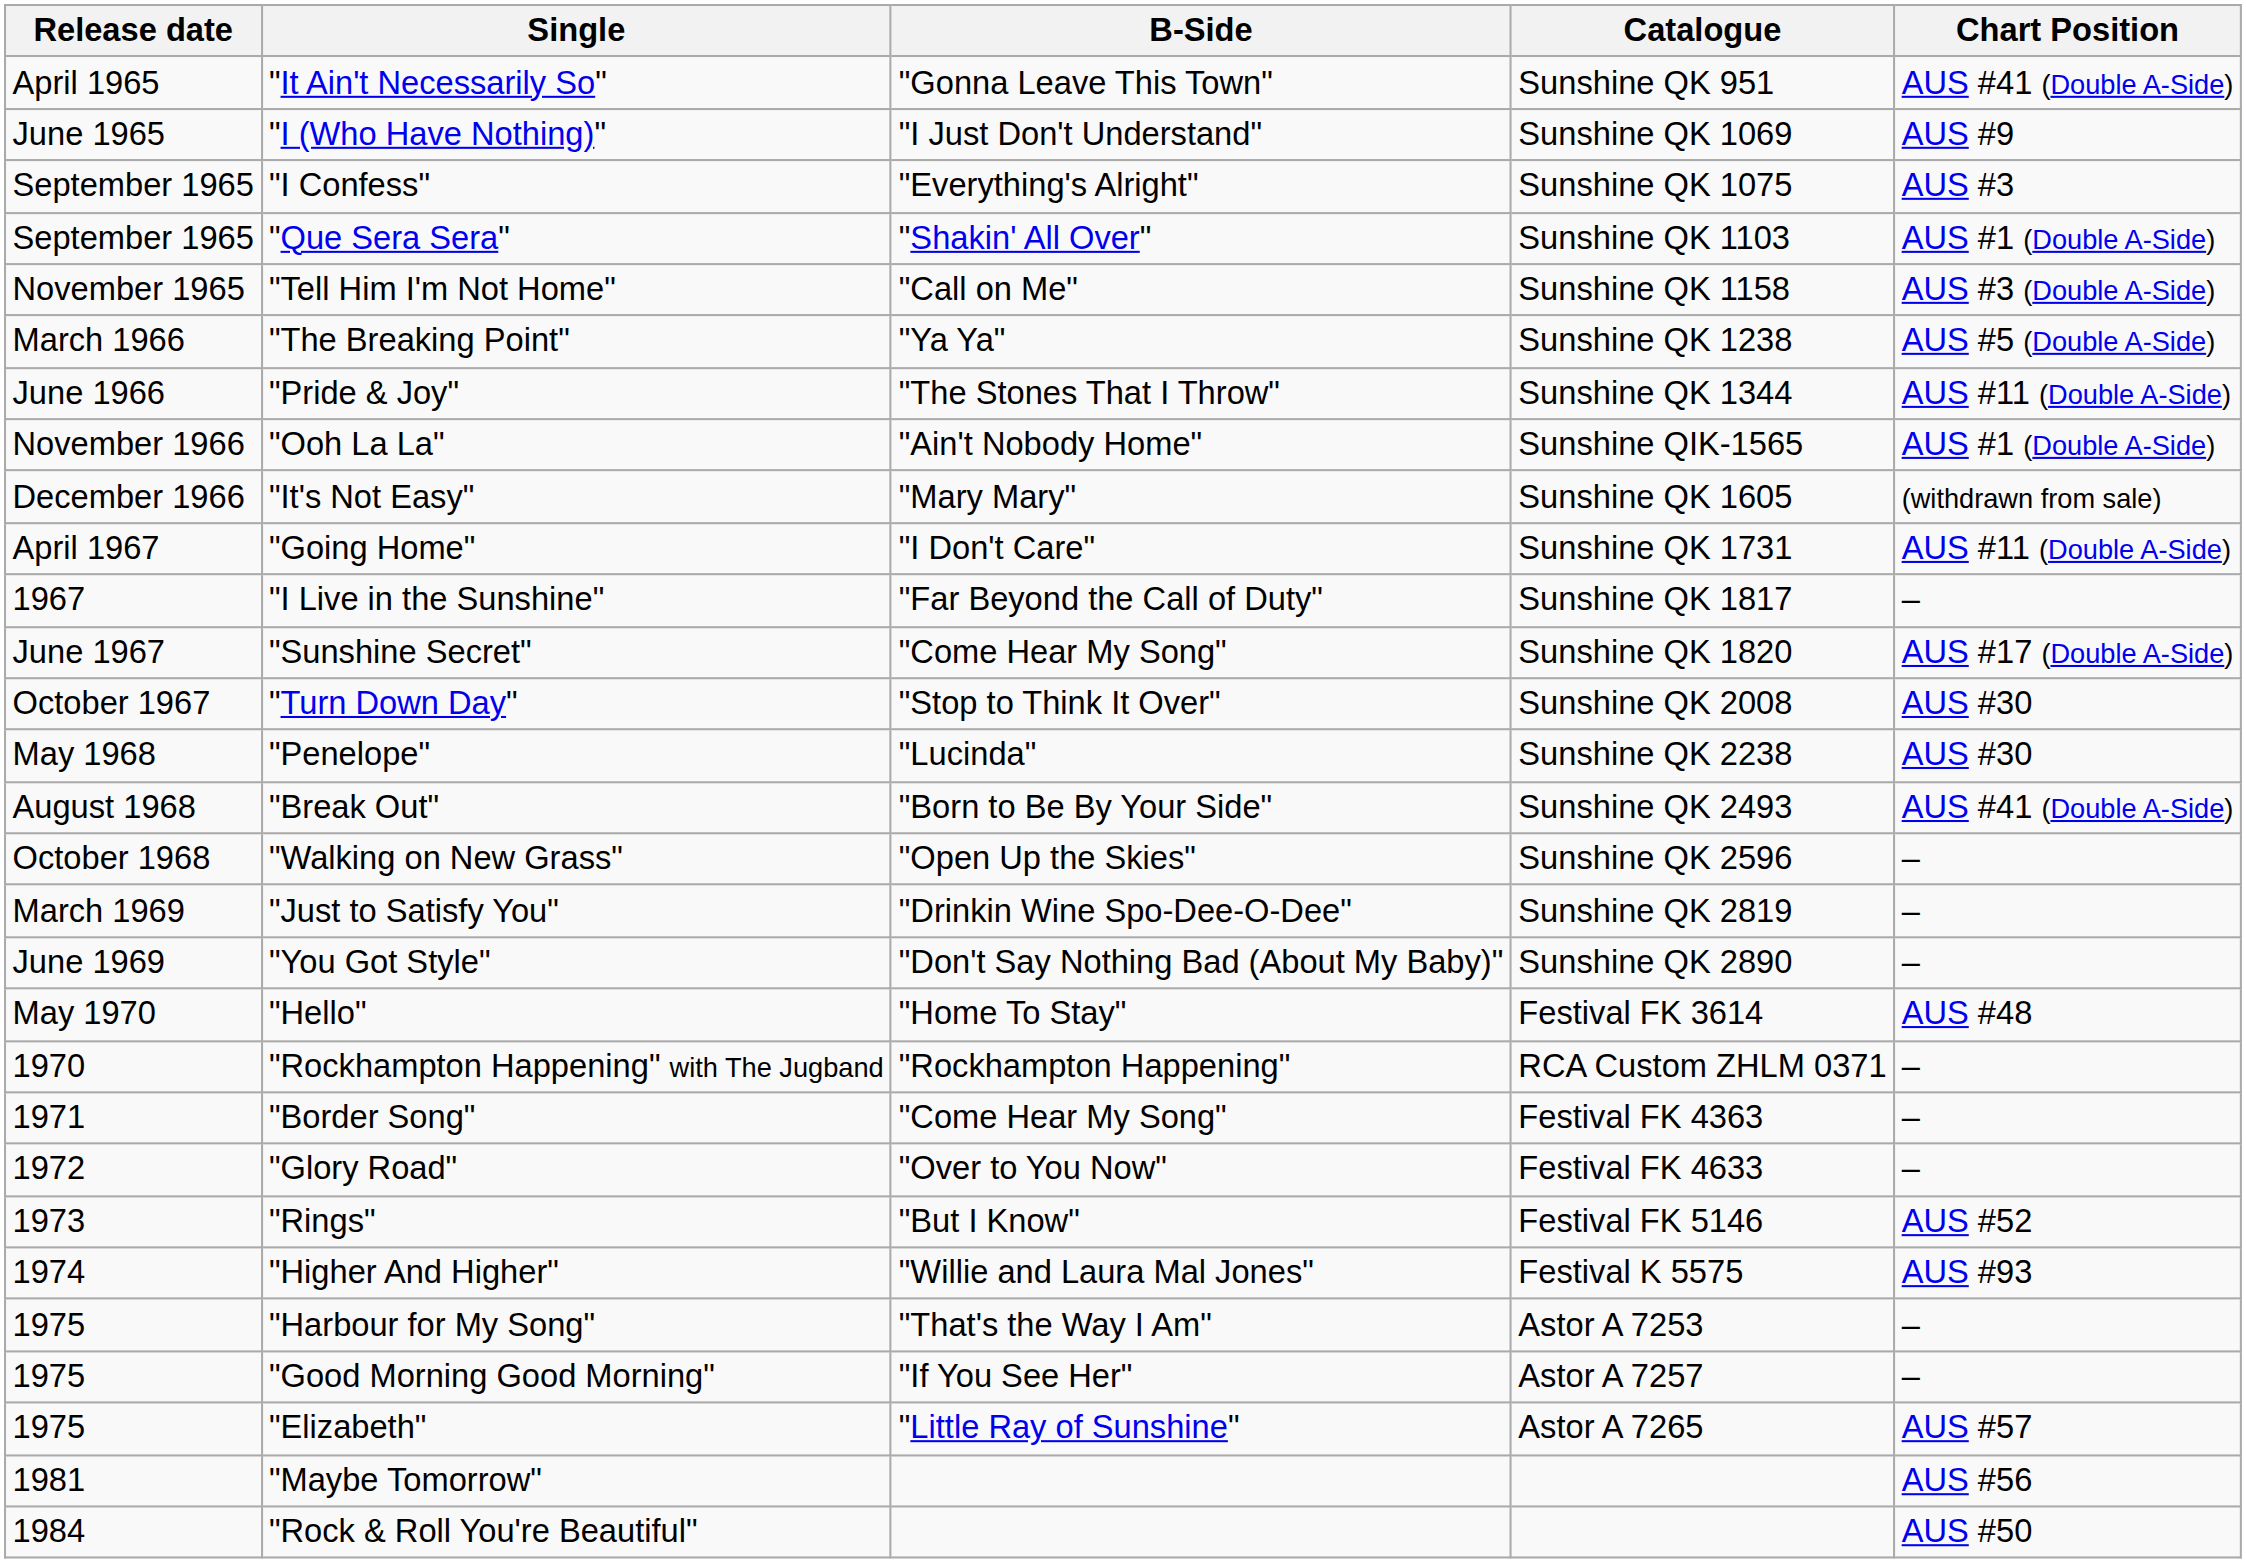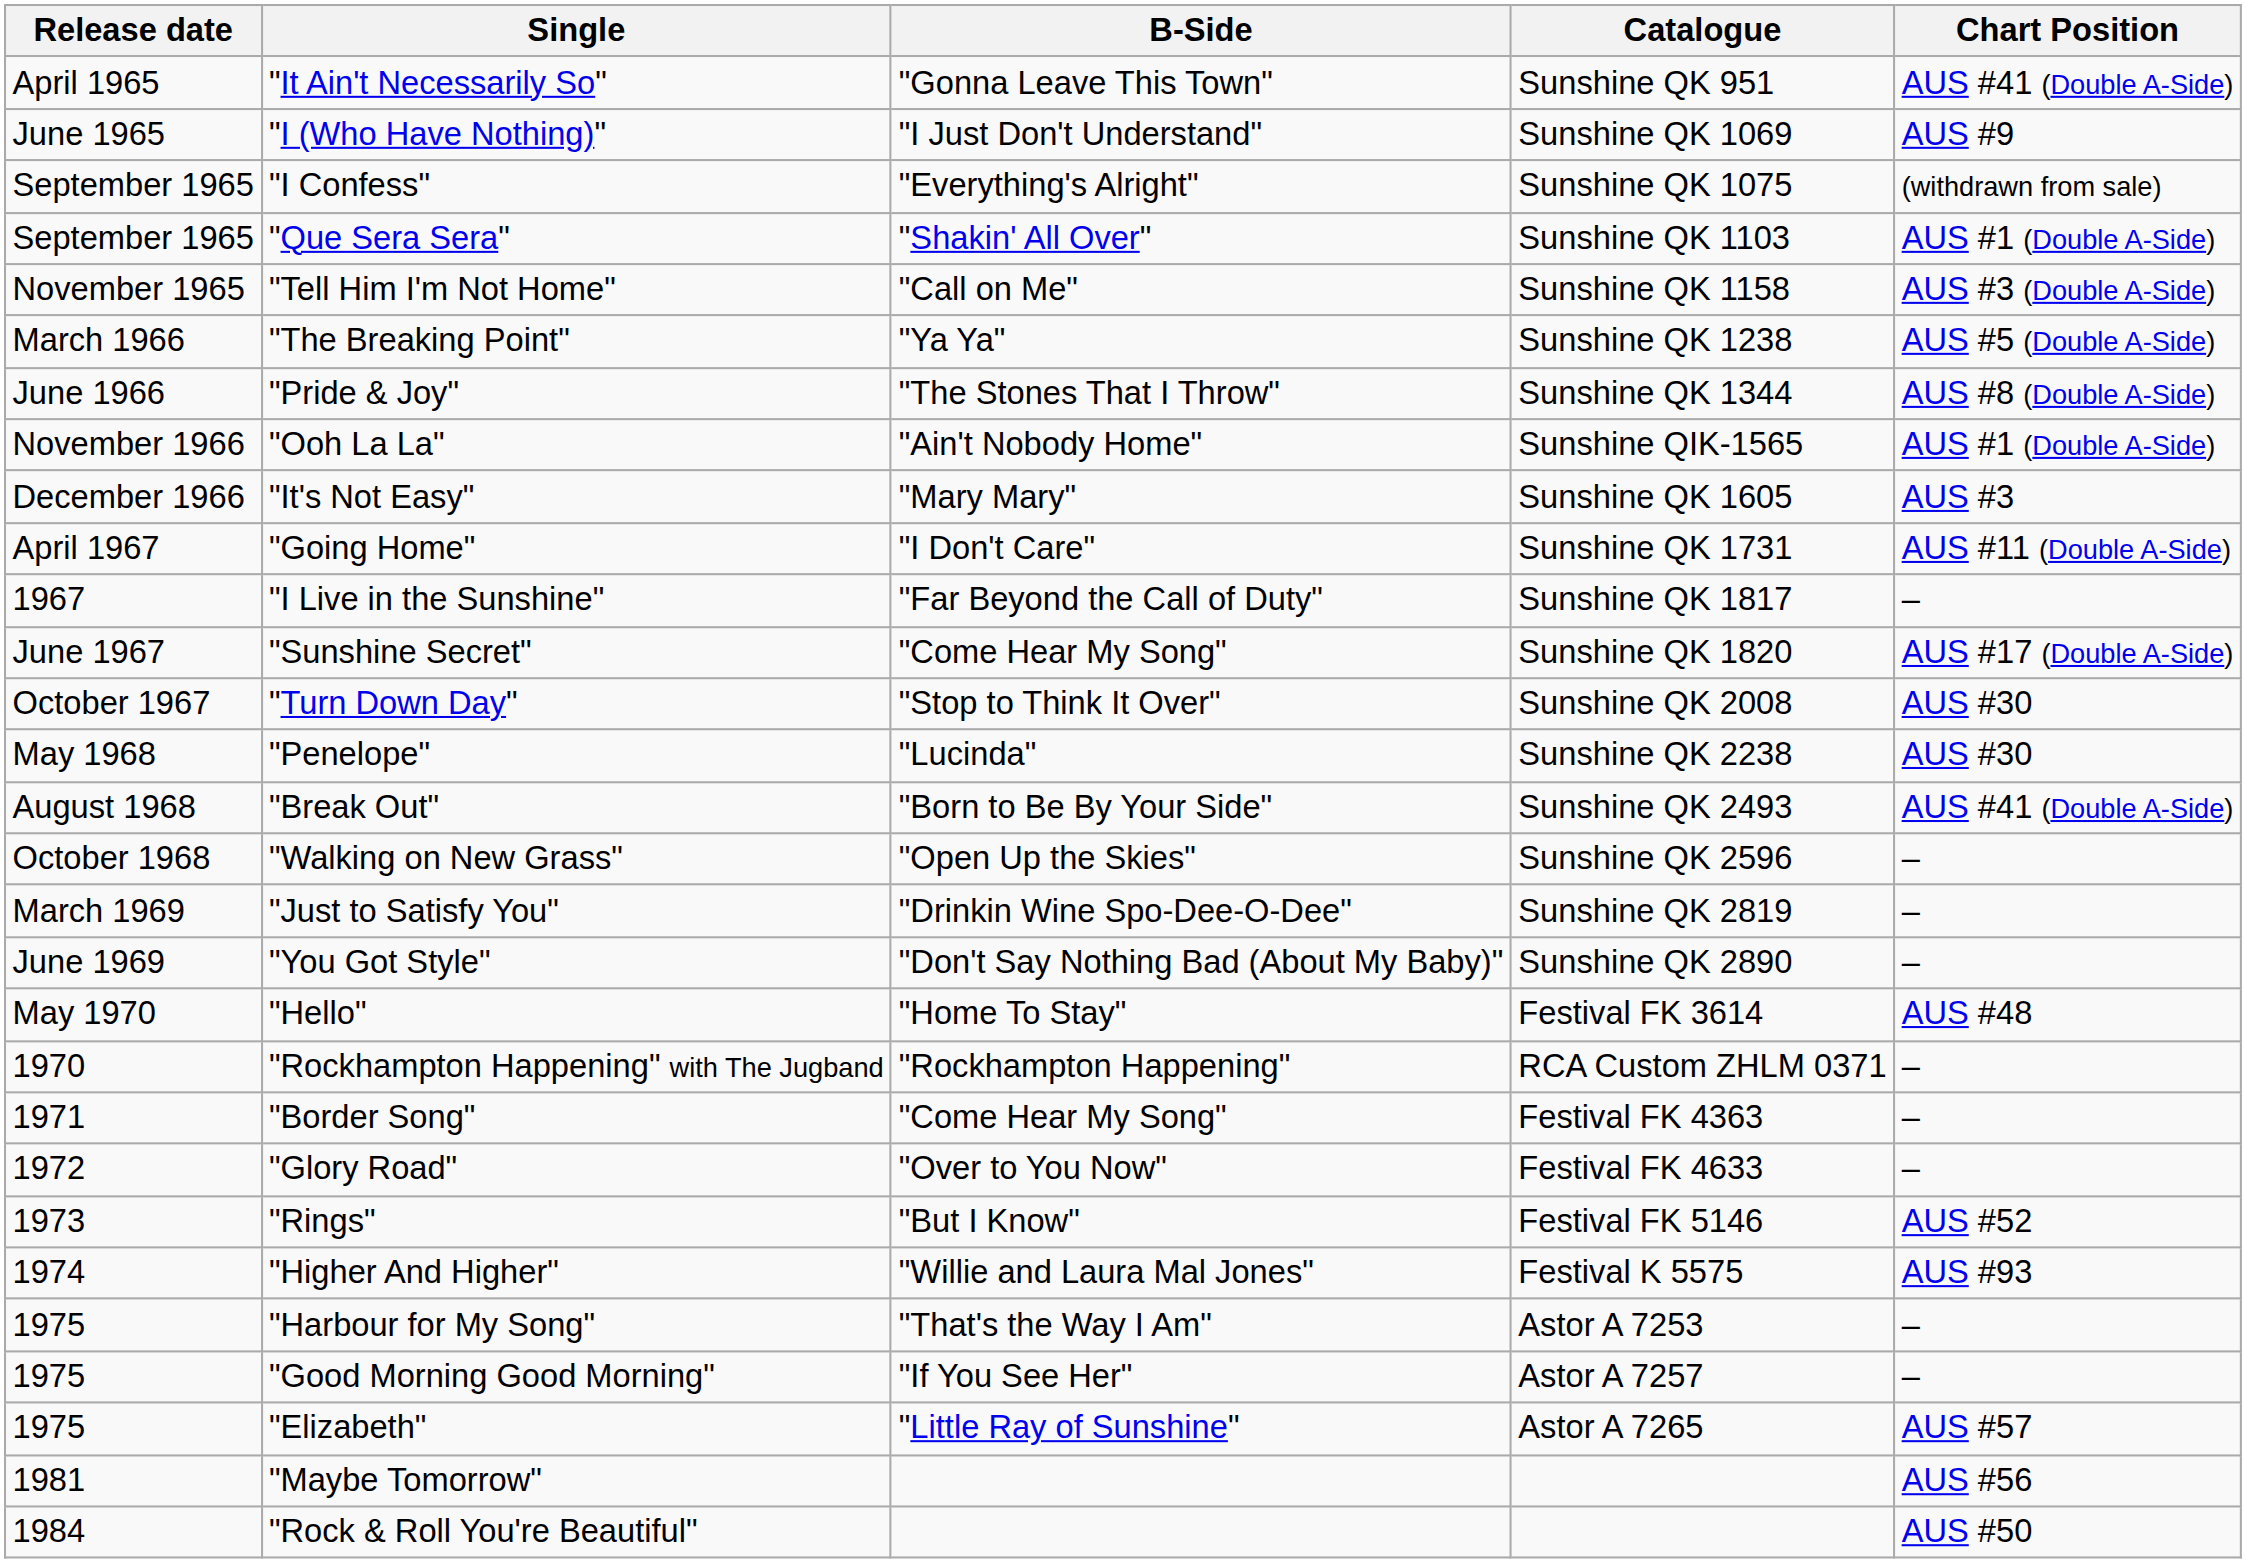"I Confess" | Chart Position: AUS #3 -> (withdrawn from sale)
"Pride & Joy" | Chart Position: AUS #11 (Double A-Side) -> AUS #8 (Double A-Side)
"It's Not Easy" | Chart Position: (withdrawn from sale) -> AUS #3
